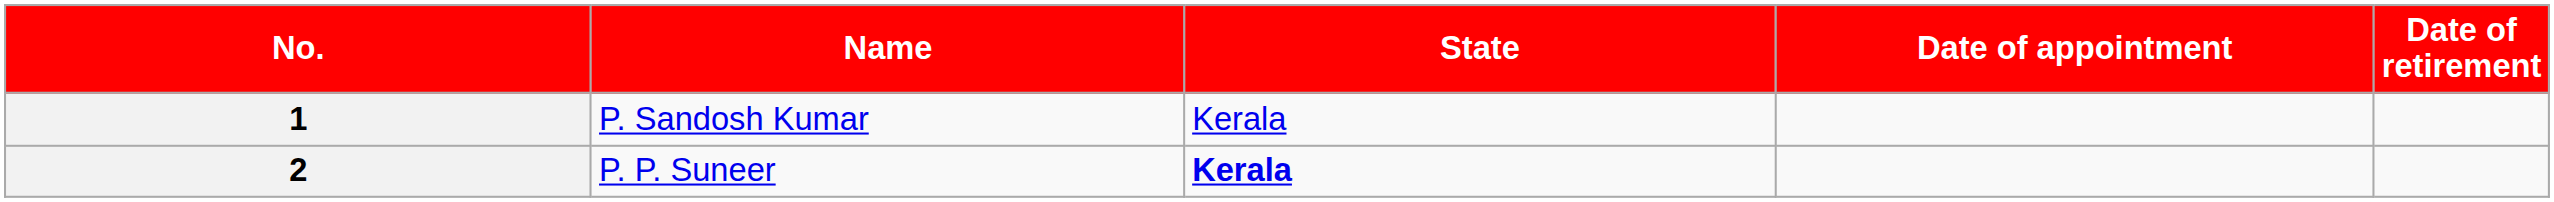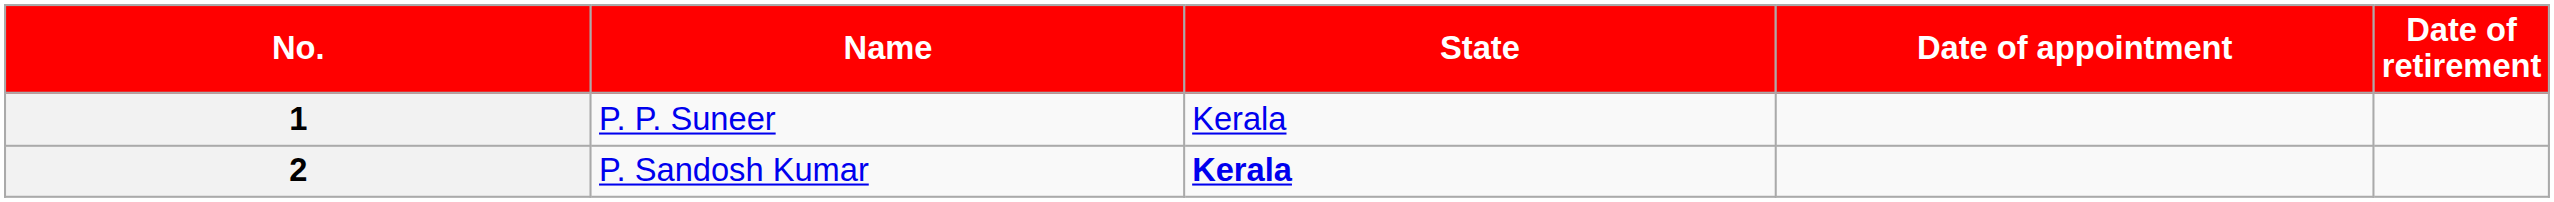1 | Name: P. Sandosh Kumar -> P. P. Suneer
2 | Name: P. P. Suneer -> P. Sandosh Kumar
